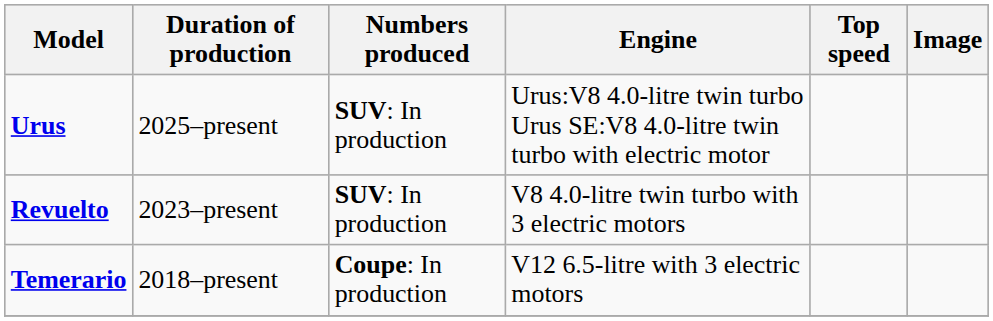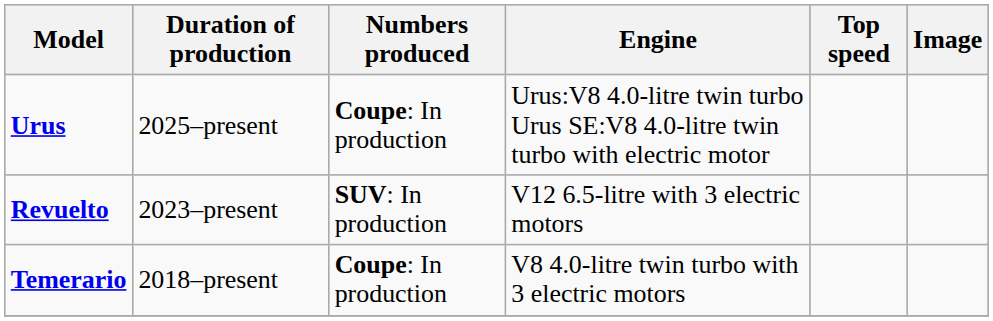Urus | Numbers produced: SUV: In production -> Coupe: In production
Revuelto | Engine: V8 4.0-litre twin turbo with 3 electric motors -> V12 6.5-litre with 3 electric motors
Temerario | Engine: V12 6.5-litre with 3 electric motors -> V8 4.0-litre twin turbo with 3 electric motors
